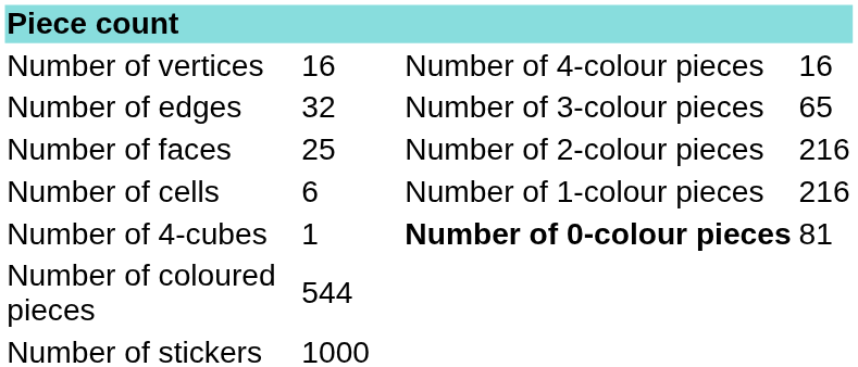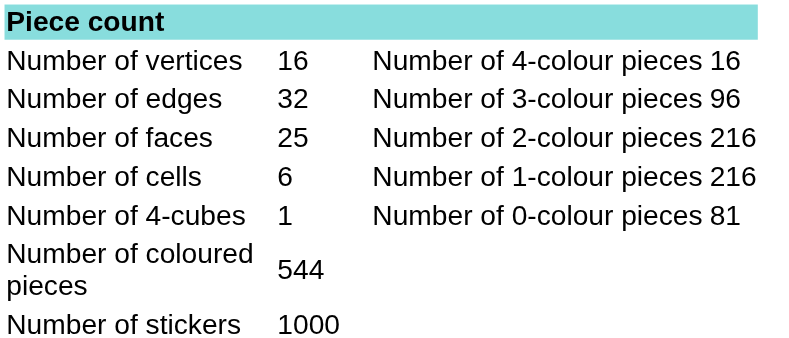Number of edges | column 4: 65 -> 96
Number of 4-cubes | column 3: bold -> normal
